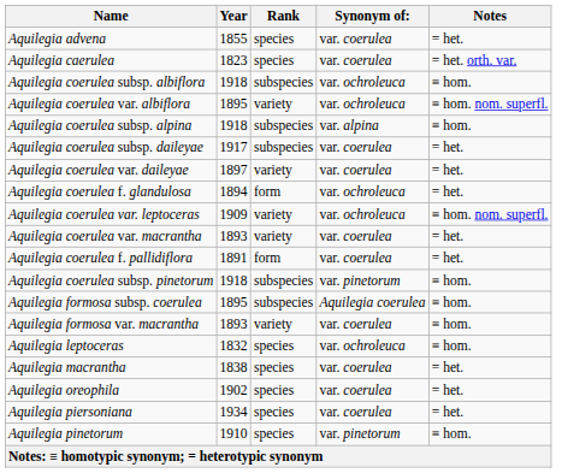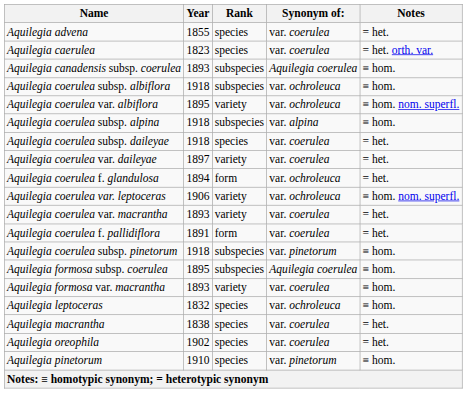+ row: Aquilegia canadensis subsp. coerulea | 1893 | subspecies | Aquilegia coerulea | ≡ hom.
Aquilegia coerulea subsp. daileyae | Year: 1917 -> 1918
Aquilegia coerulea subsp. daileyae | Rank: subspecies -> species
Aquilegia coerulea var. leptoceras | Year: 1909 -> 1906
- row: Aquilegia piersoniana | 1934 | species | var. coerulea | = het.
